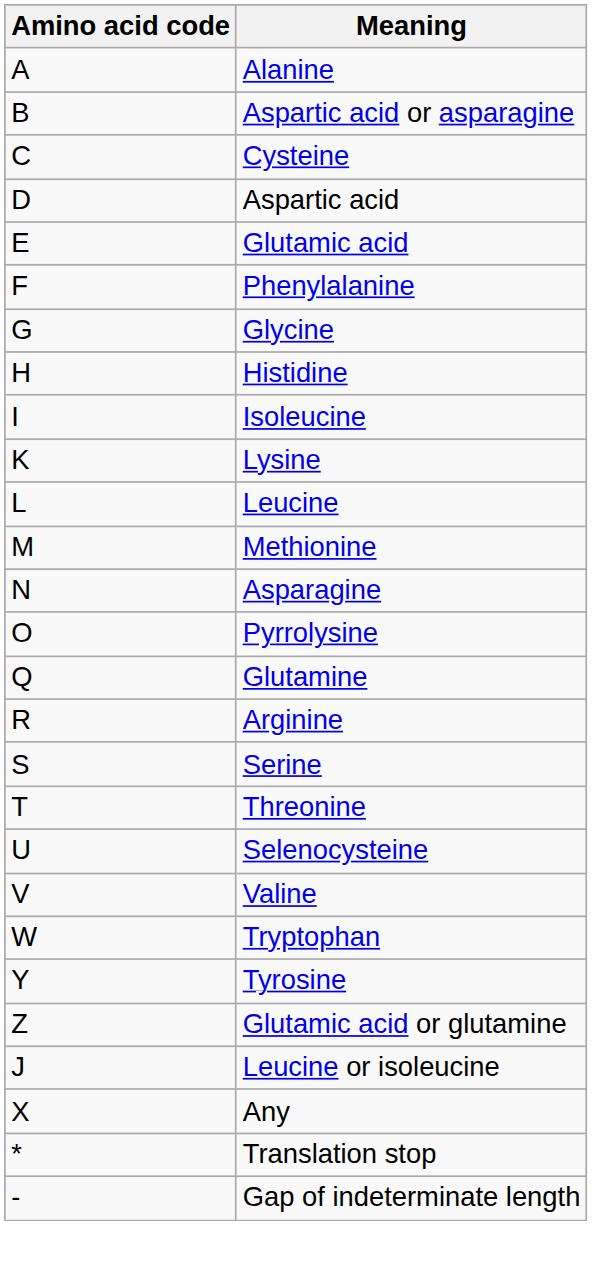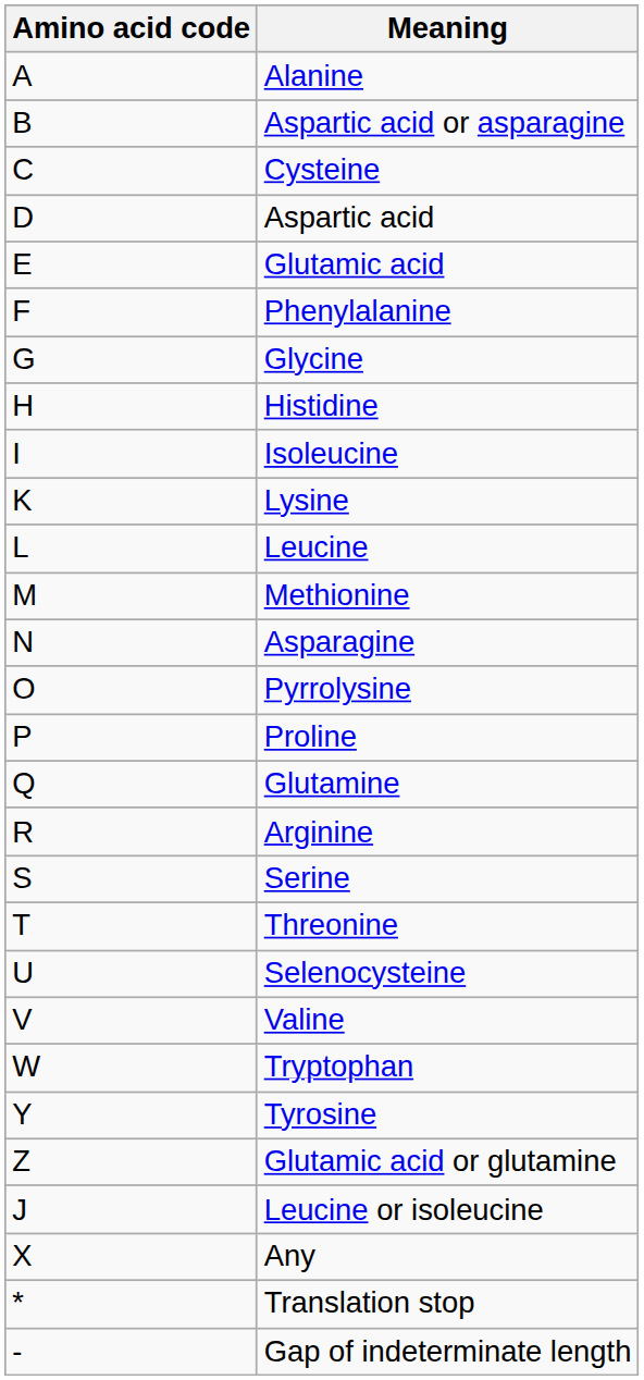+ row: P | Proline
